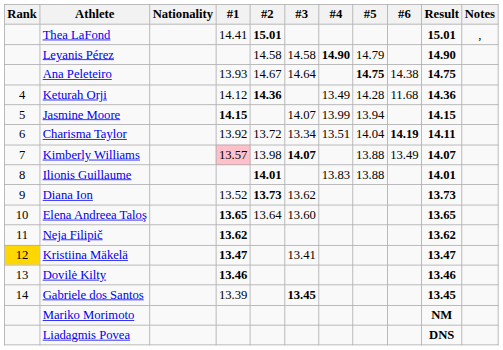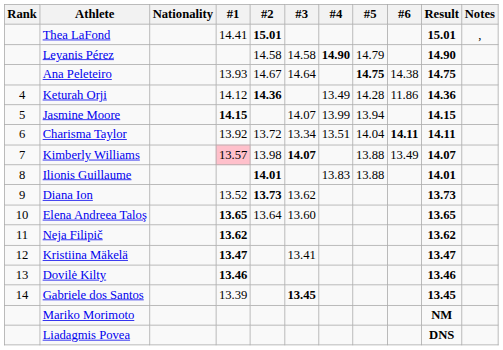Keturah Orji | #6: 11.68 -> 11.86
Charisma Taylor | #6: 14.19 -> 14.11
Kristiina Mäkelä | Rank: gold background -> no background
